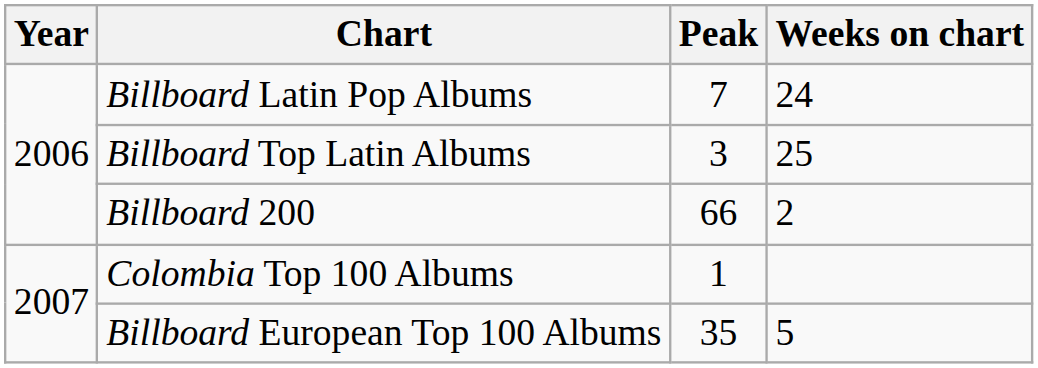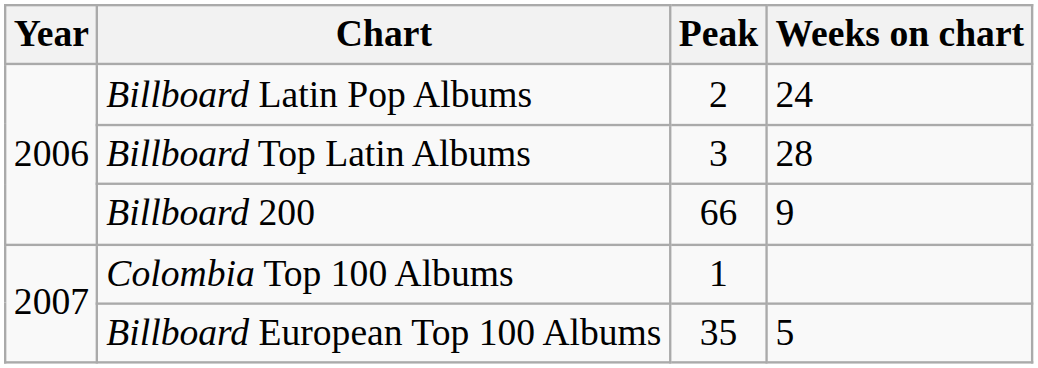Billboard Latin Pop Albums | Peak: 7 -> 2
Billboard Top Latin Albums | Weeks on chart: 25 -> 28
Billboard 200 | Weeks on chart: 2 -> 9
